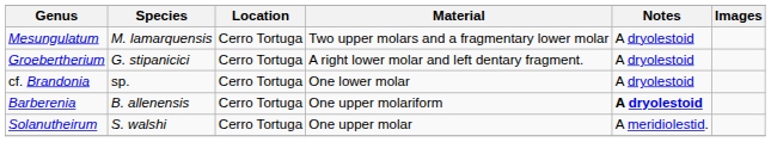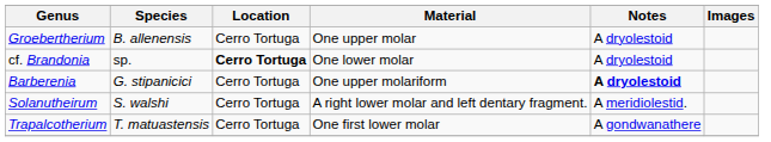- row: Mesungulatum | M. lamarquensis | Cerro Tortuga | Two upper molars and a fragmentary lower molar | A dryolestoid
Groebertherium | Species: G. stipanicici -> B. allenensis
Groebertherium | Material: A right lower molar and left dentary fragment. -> One upper molar
cf. Brandonia | Location: normal -> bold
Barberenia | Species: B. allenensis -> G. stipanicici
Solanutheirum | Material: One upper molar -> A right lower molar and left dentary fragment.
+ row: Trapalcotherium | T. matuastensis | Cerro Tortuga | One first lower molar | A gondwanathere
